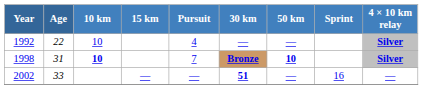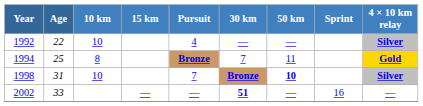+ row: 1994 | 25 | 8 | Bronze | 7 | 11 | Gold
1998 | 10 km: bold -> normal
